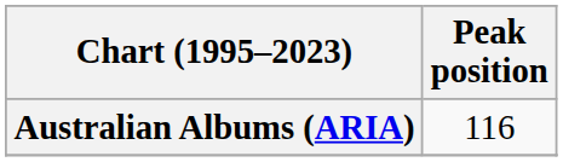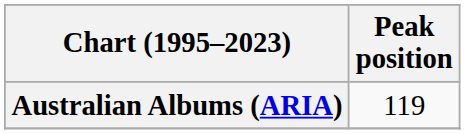Australian Albums (ARIA) | Peak position: 116 -> 119
